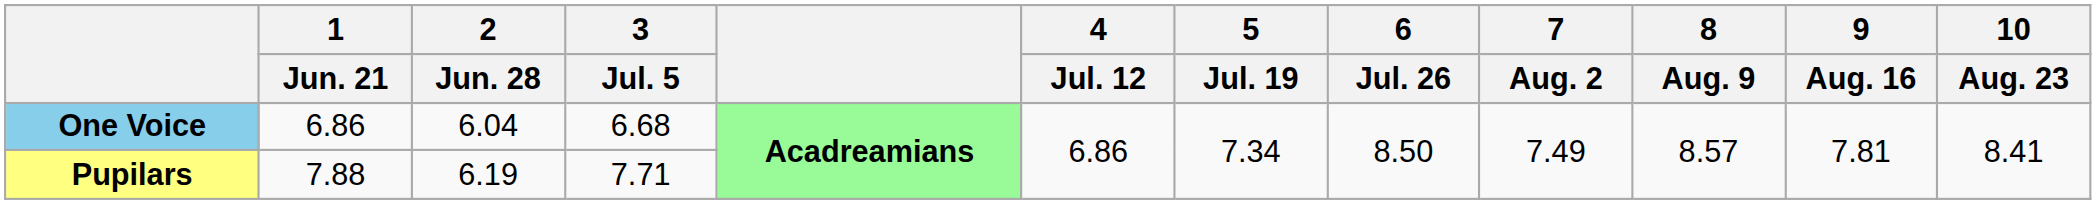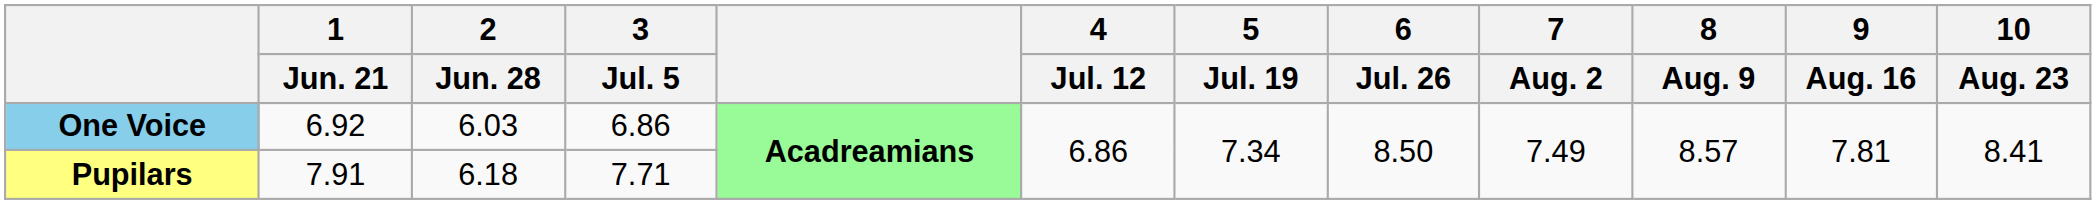One Voice | 1 / Jun. 21: 6.86 -> 6.92
One Voice | 2 / Jun. 28: 6.04 -> 6.03
One Voice | 3 / Jul. 5: 6.68 -> 6.86
Pupilars | 1 / Jun. 21: 7.88 -> 7.91
Pupilars | 2 / Jun. 28: 6.19 -> 6.18
